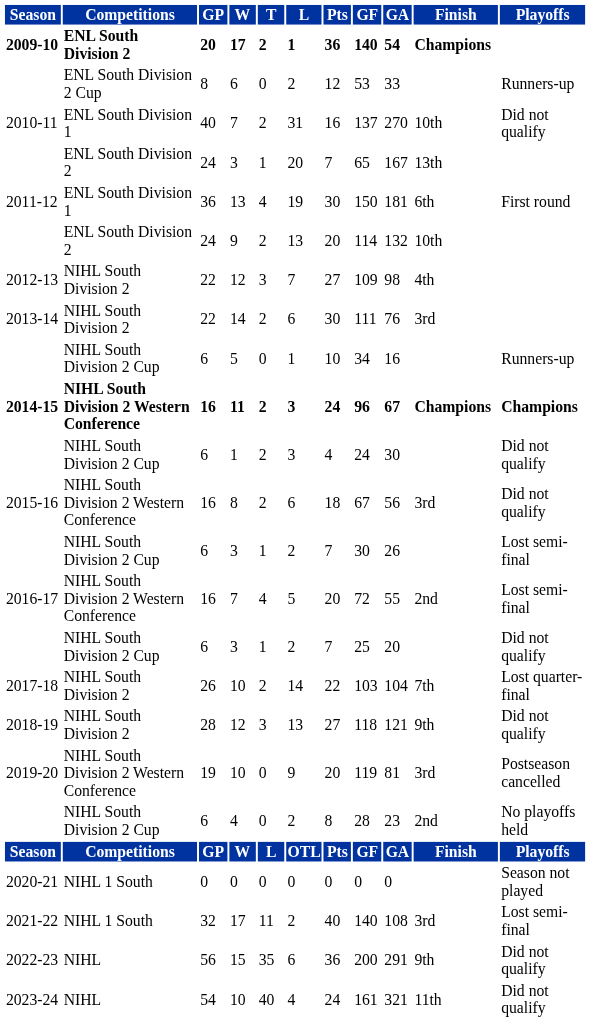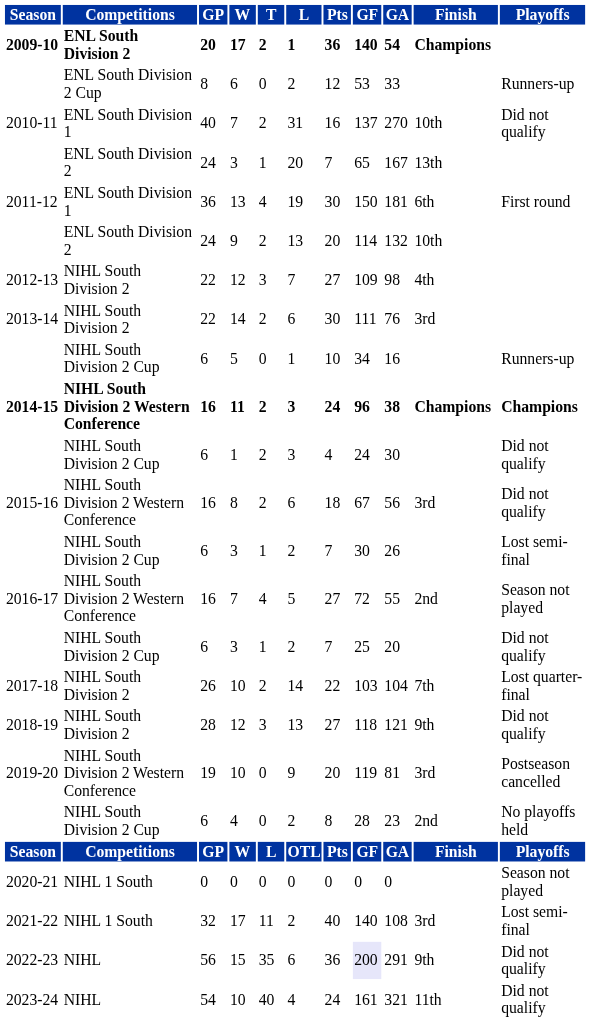2014-15 | GA: 67 -> 38
2016-17 | Pts: 20 -> 27
2016-17 | Playoffs: Lost semi-final -> Season not played
2022-23 | GF: no background -> lavender background
